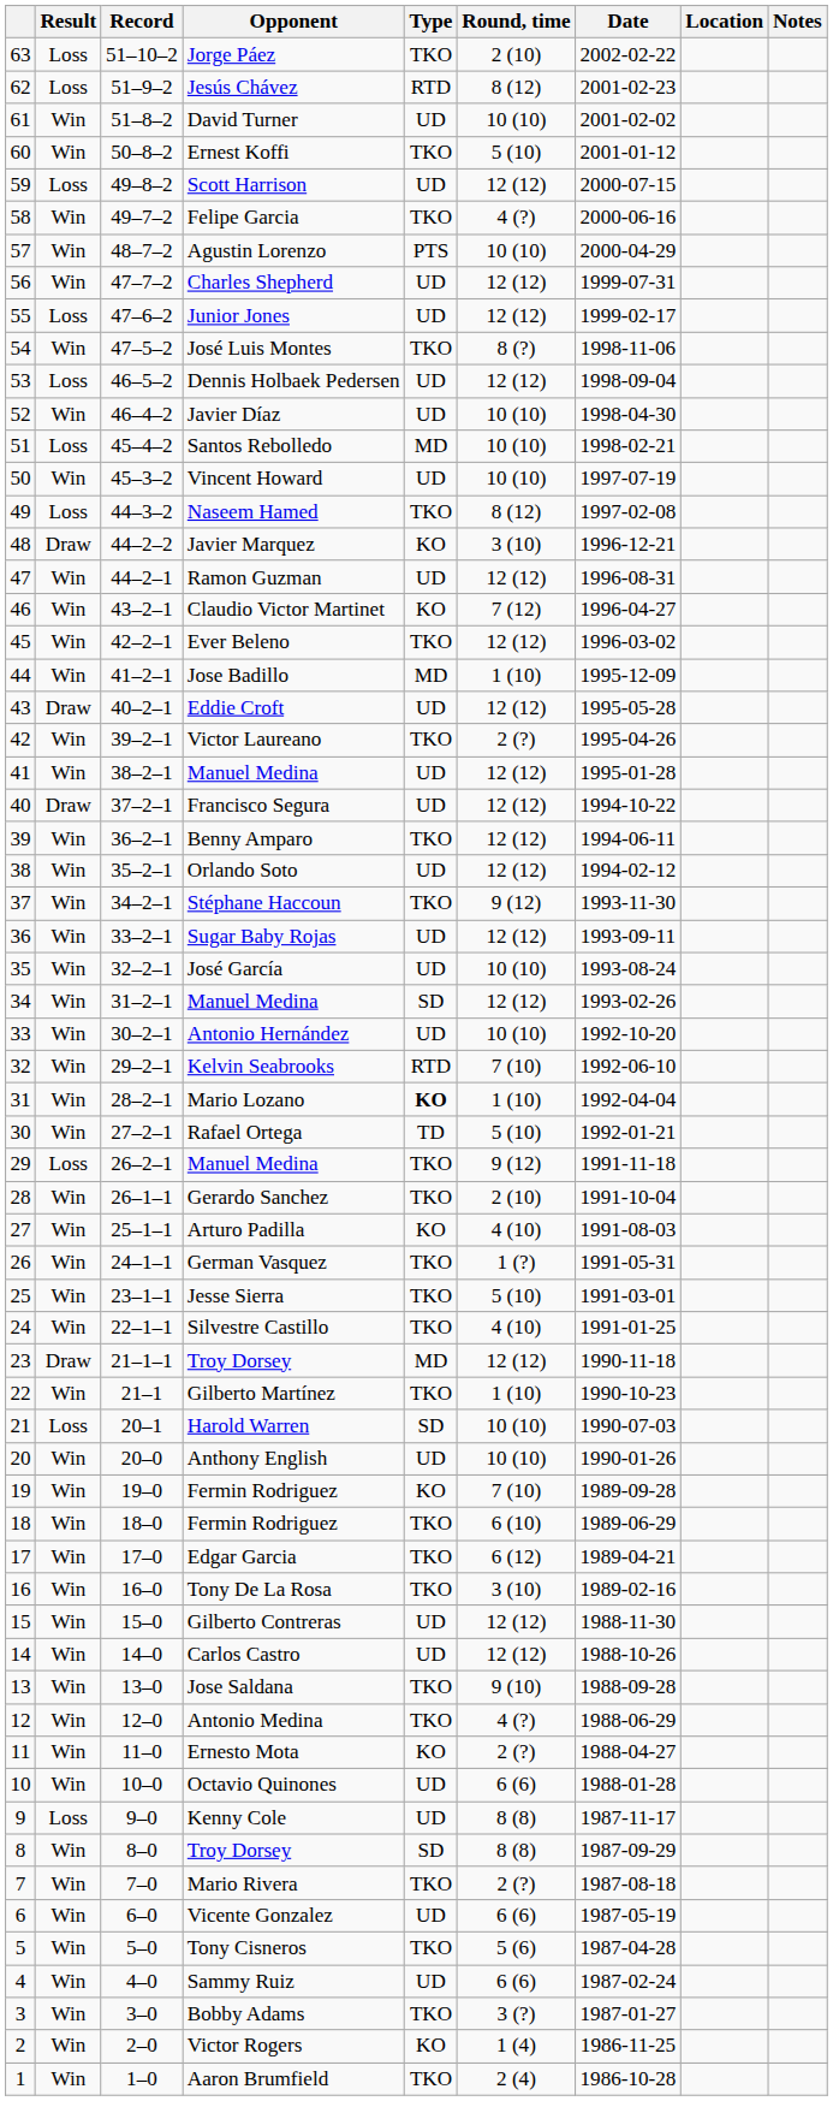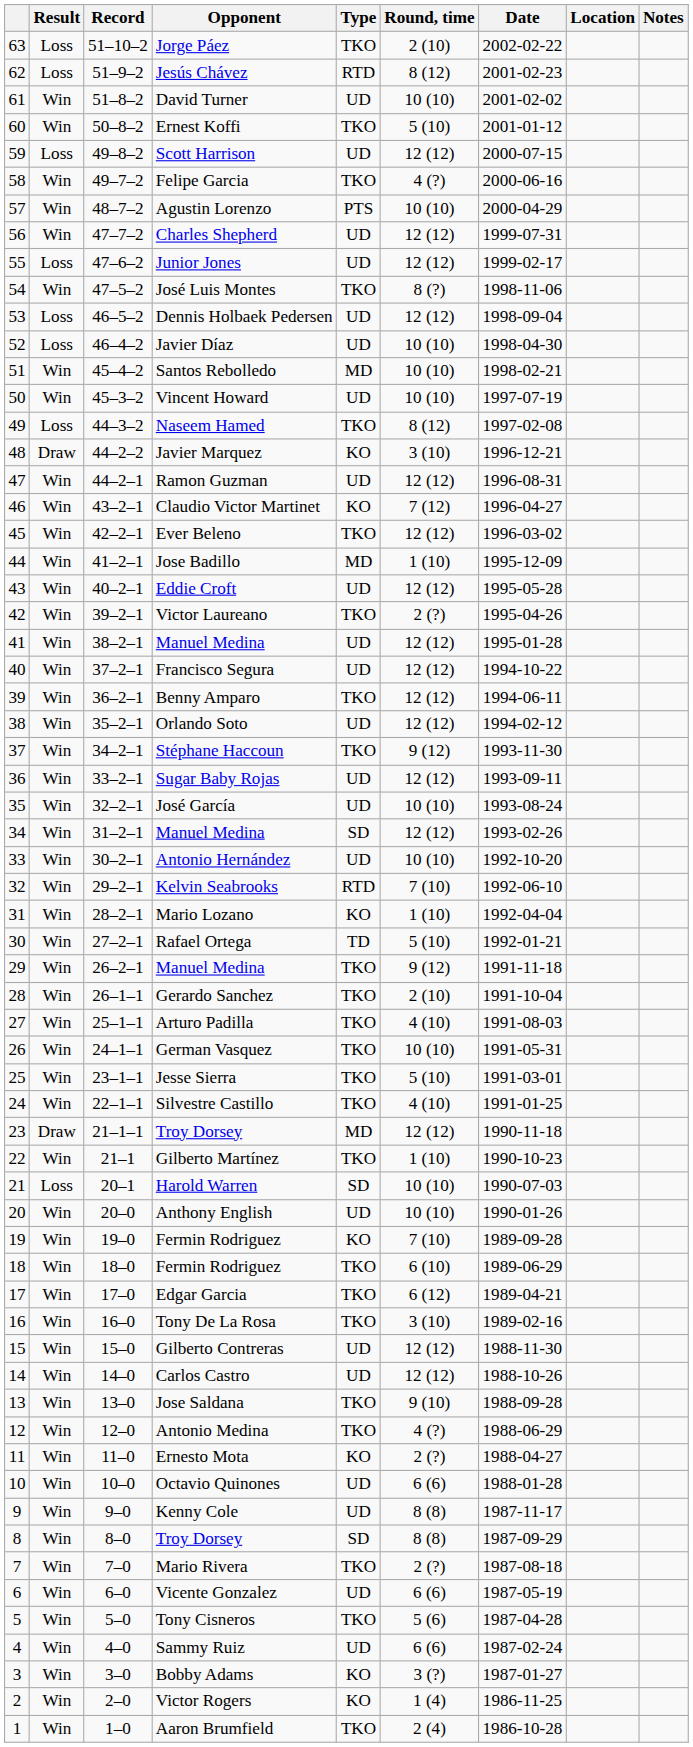Javier Díaz | Result: Win -> Loss
Santos Rebolledo | Result: Loss -> Win
Eddie Croft | Result: Draw -> Win
Francisco Segura | Result: Draw -> Win
Mario Lozano | Type: bold -> normal
29 / Manuel Medina | Result: Loss -> Win
Arturo Padilla | Type: KO -> TKO
German Vasquez | Round, time: 1 (?) -> 10 (10)
Kenny Cole | Result: Loss -> Win
Bobby Adams | Type: TKO -> KO
